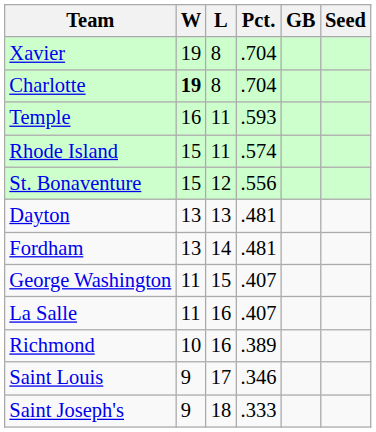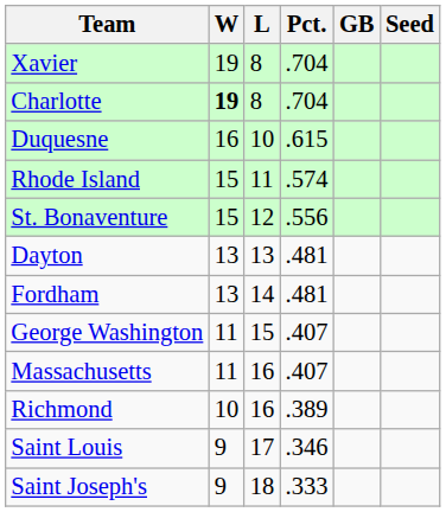+ row: Duquesne | 16 | 10 | .615
- row: Temple | 16 | 11 | .593
- row: La Salle | 11 | 16 | .407
+ row: Massachusetts | 11 | 16 | .407
